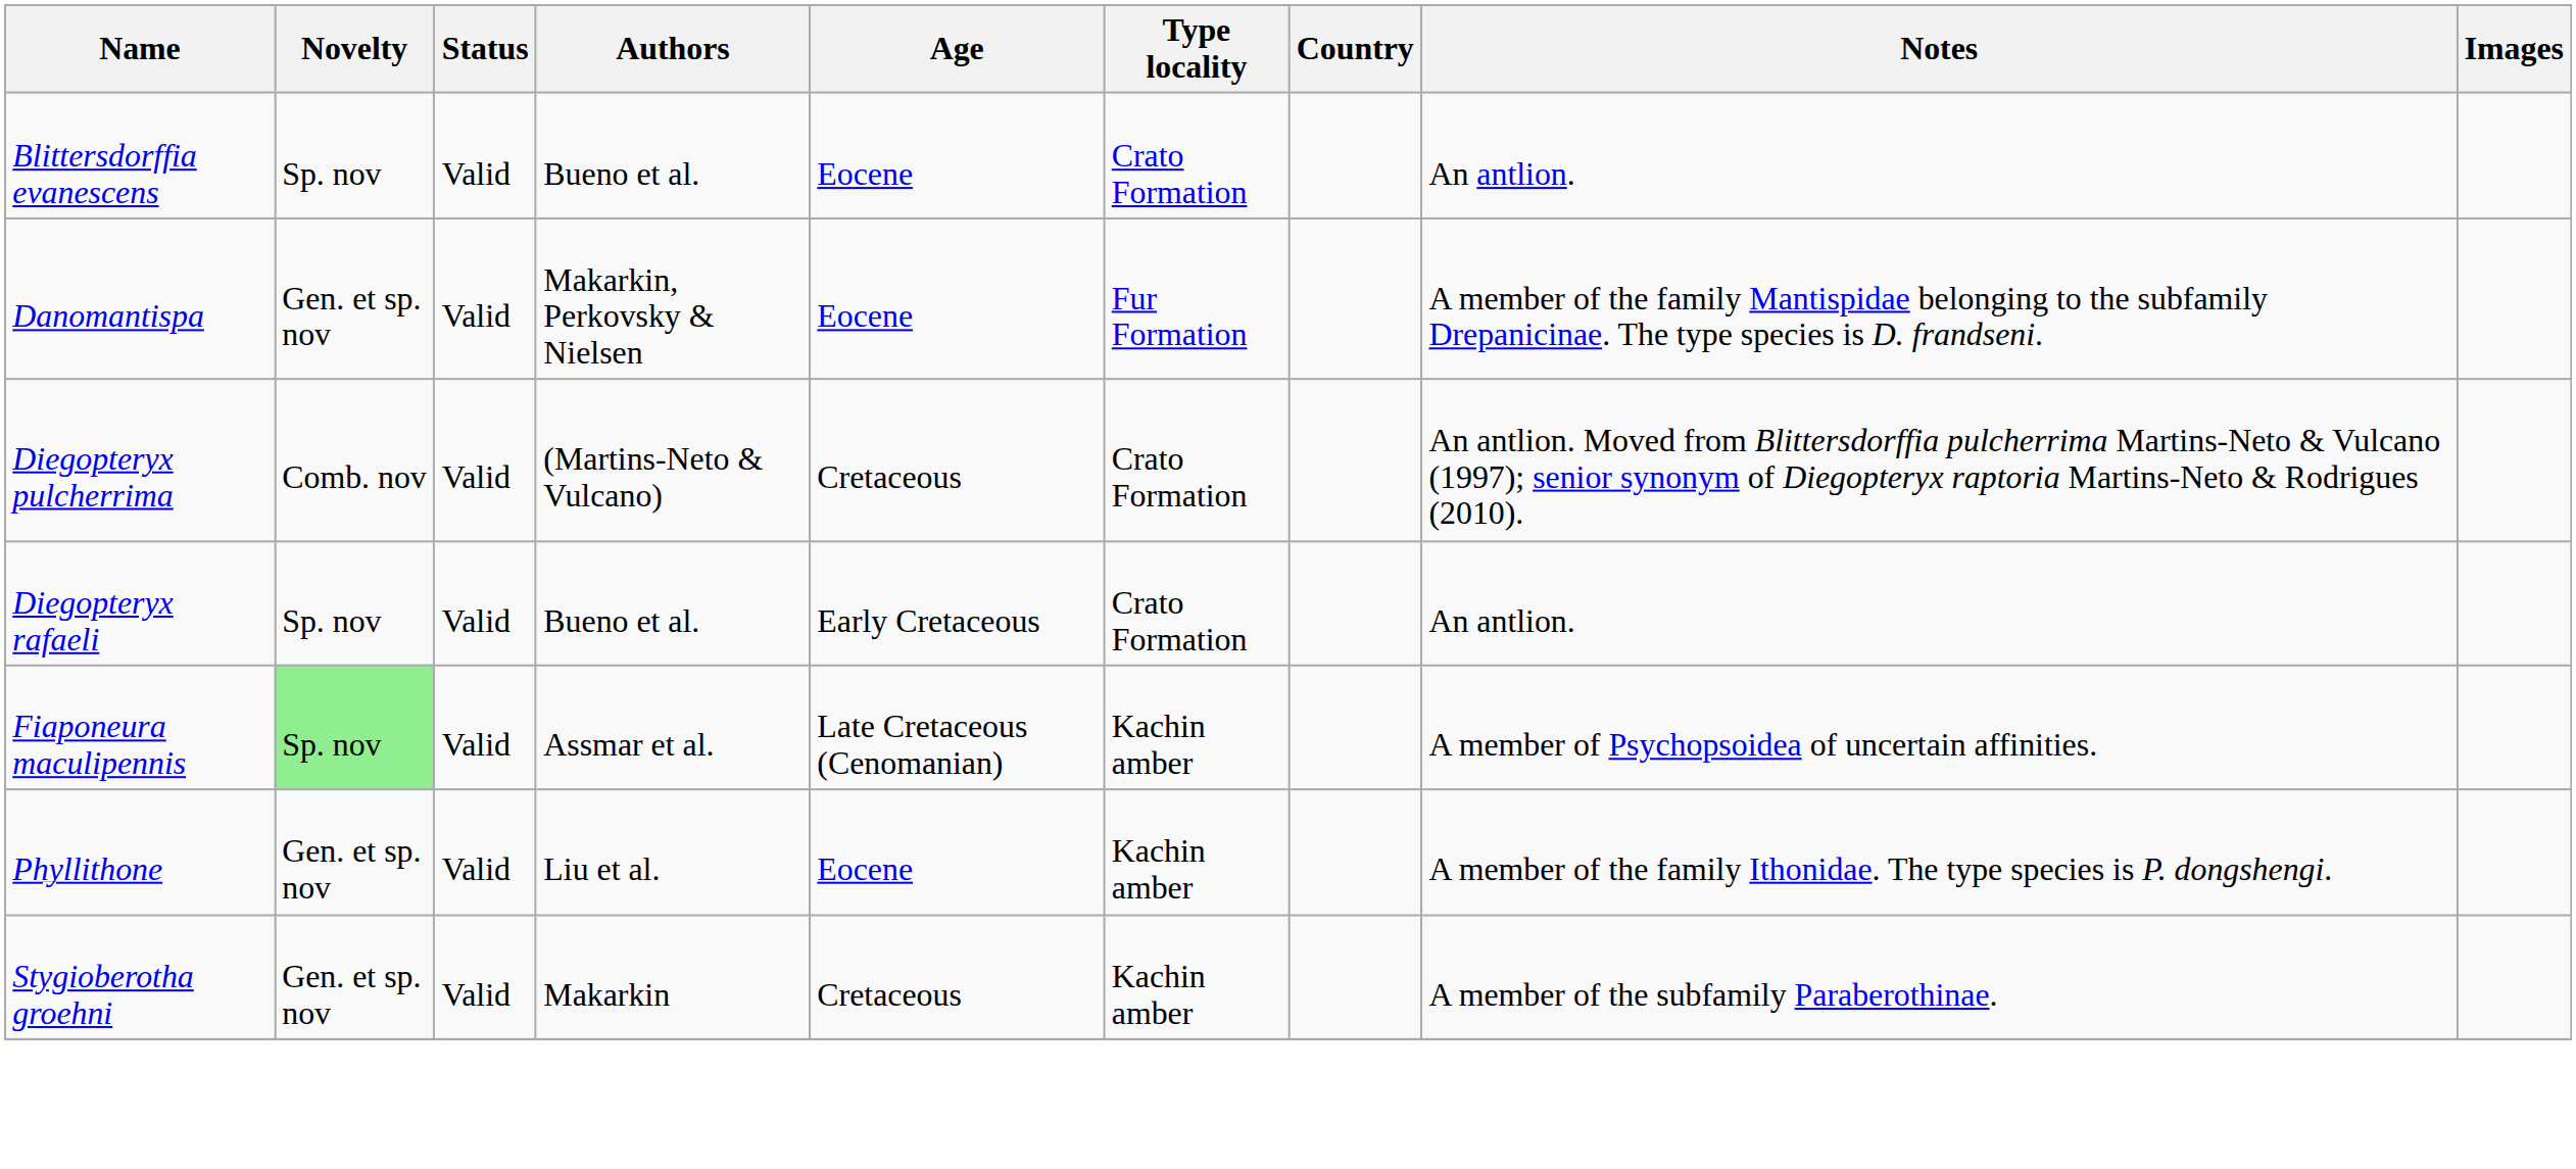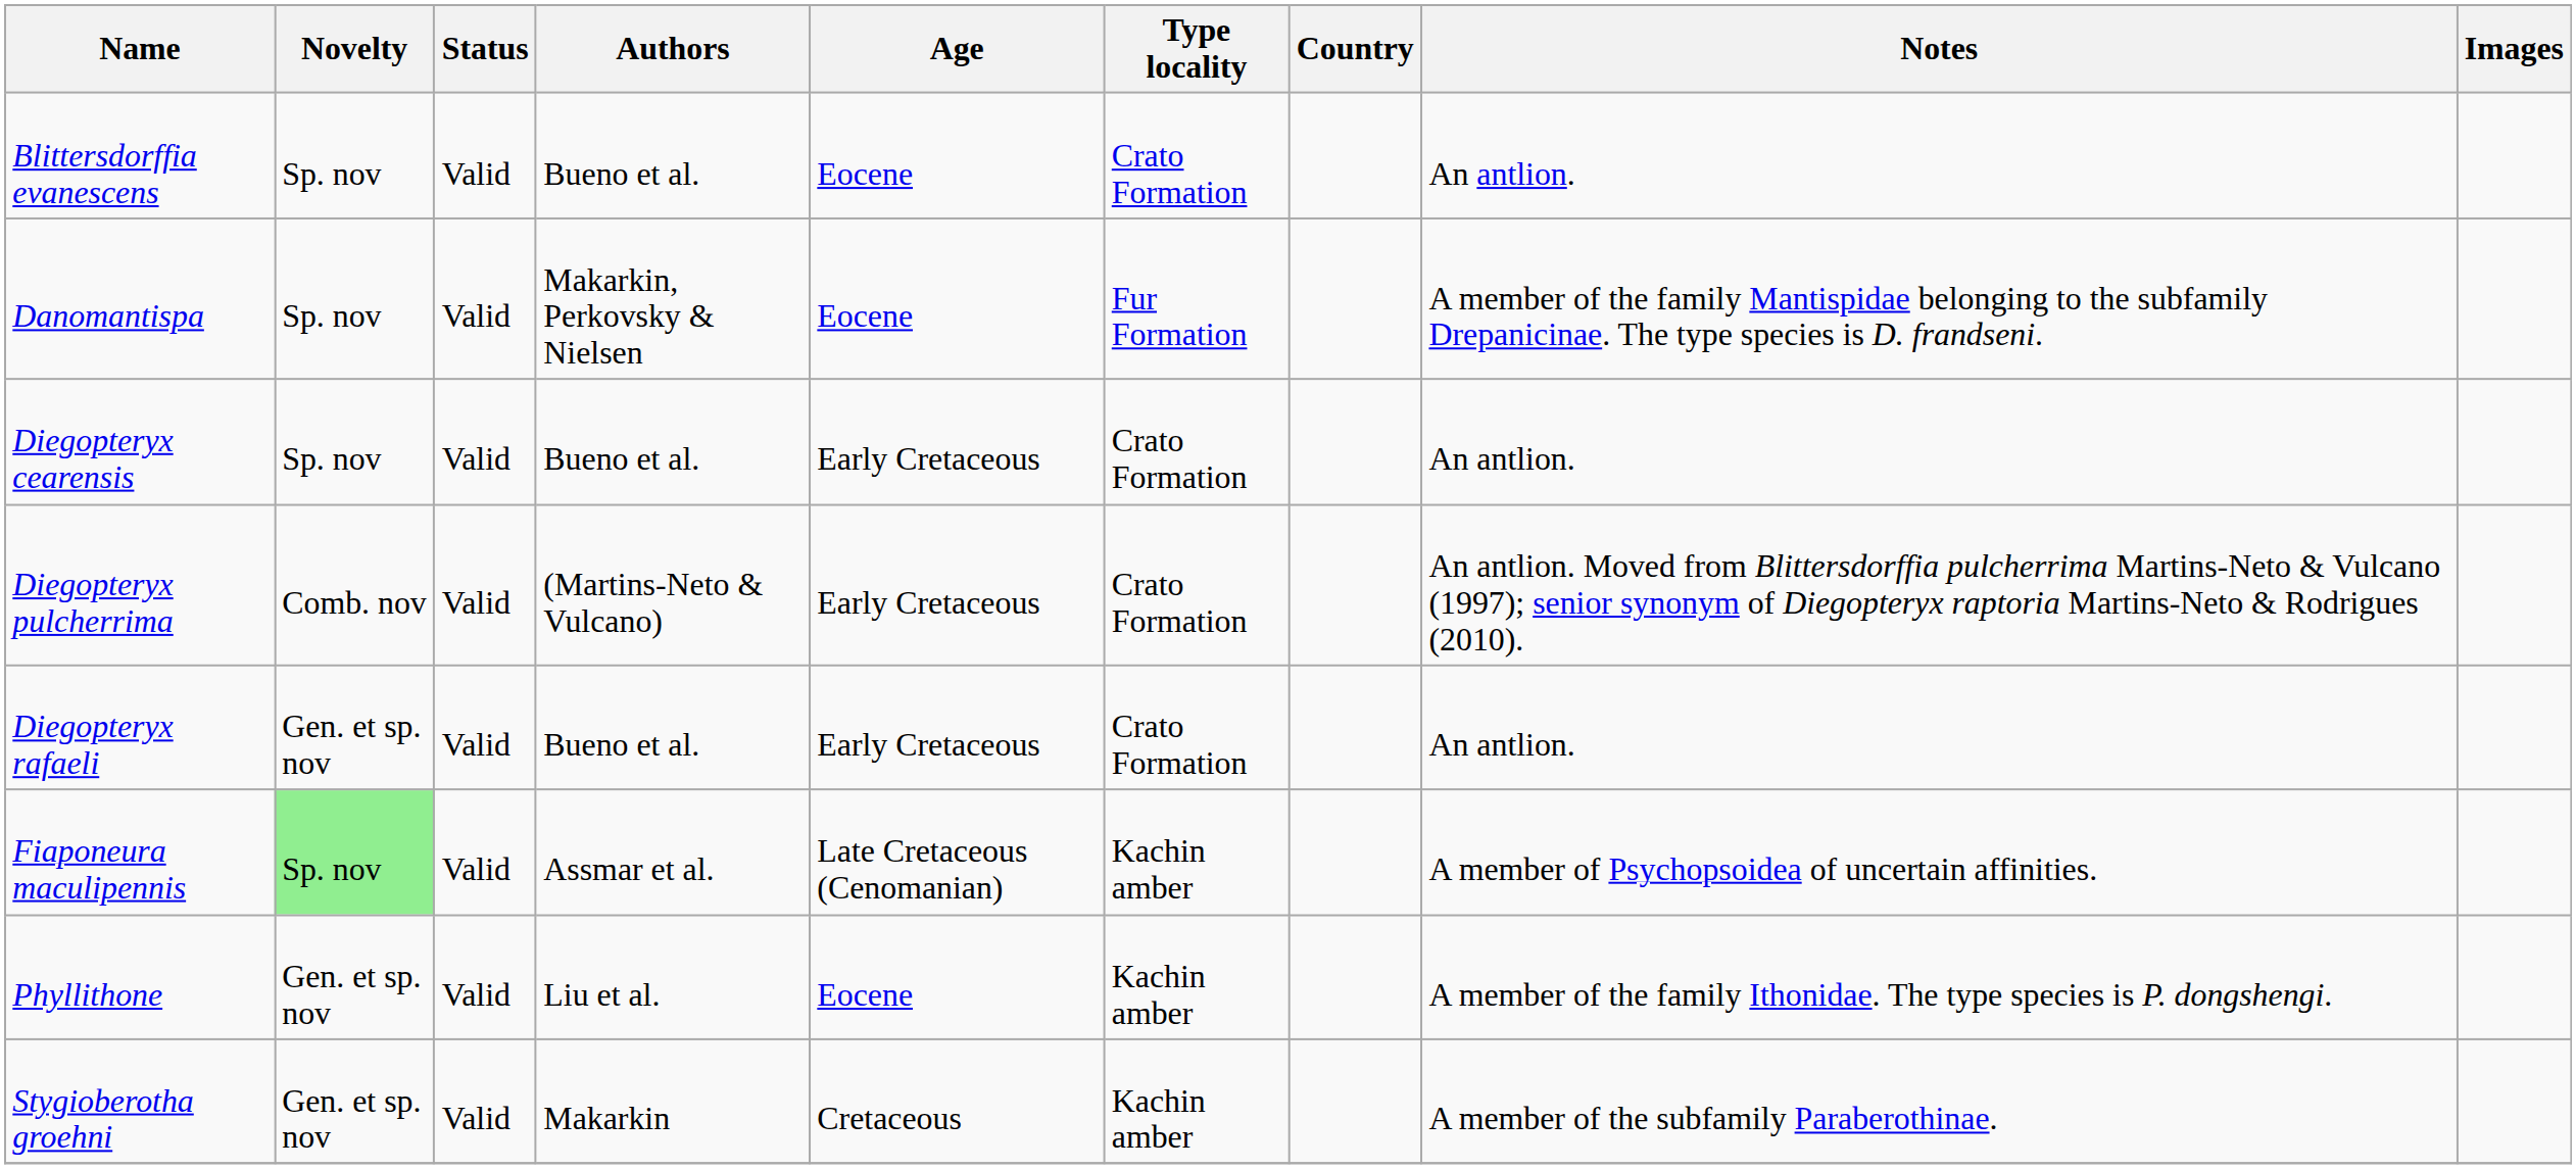Danomantispa | Novelty: Gen. et sp. nov -> Sp. nov
+ row: Diegopteryx cearensis | Sp. nov | Valid | Bueno et al. | Early Cretaceous | Crato Formation | An antlion.
Diegopteryx pulcherrima | Age: Cretaceous -> Early Cretaceous
Diegopteryx rafaeli | Novelty: Sp. nov -> Gen. et sp. nov
